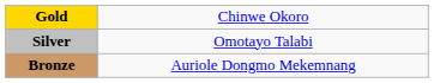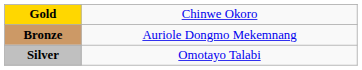rows swapped: Silver <-> Bronze
